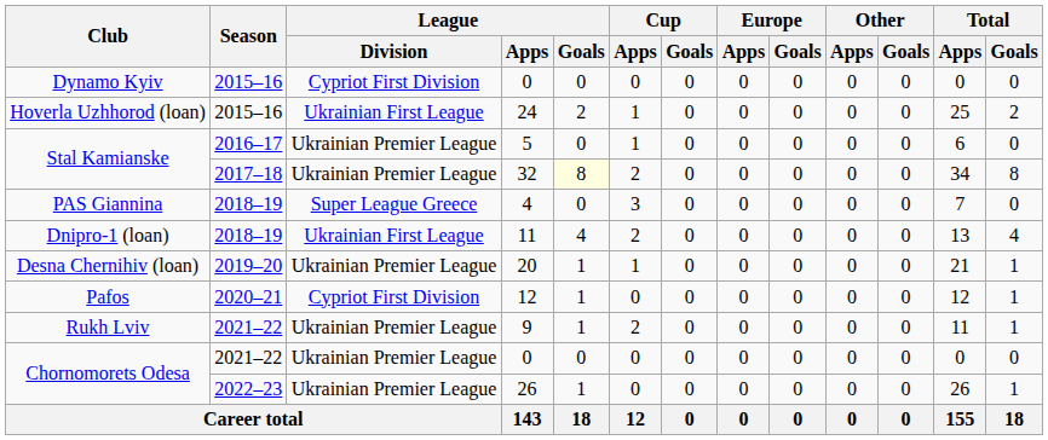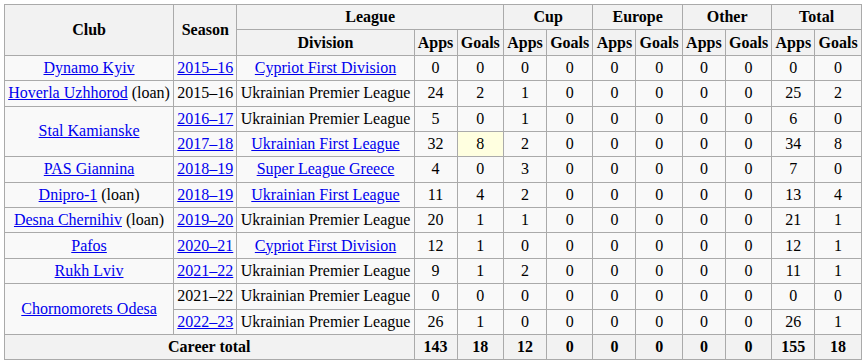24 | League / Division: Ukrainian First League -> Ukrainian Premier League
32 | League / Division: Ukrainian Premier League -> Ukrainian First League
